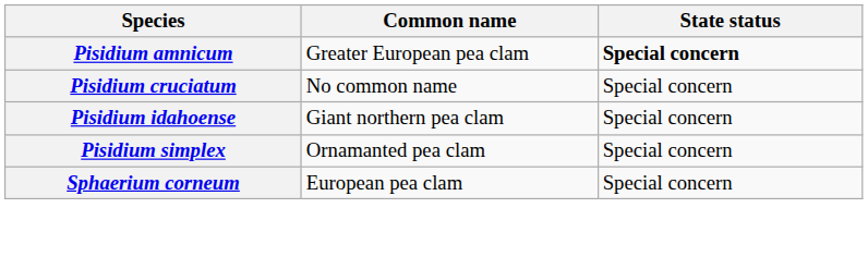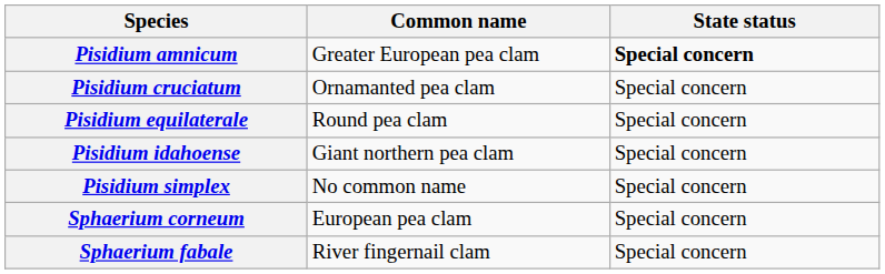Pisidium cruciatum | Common name: No common name -> Ornamanted pea clam
+ row: Pisidium equilaterale | Round pea clam | Special concern
Pisidium simplex | Common name: Ornamanted pea clam -> No common name
+ row: Sphaerium fabale | River fingernail clam | Special concern
